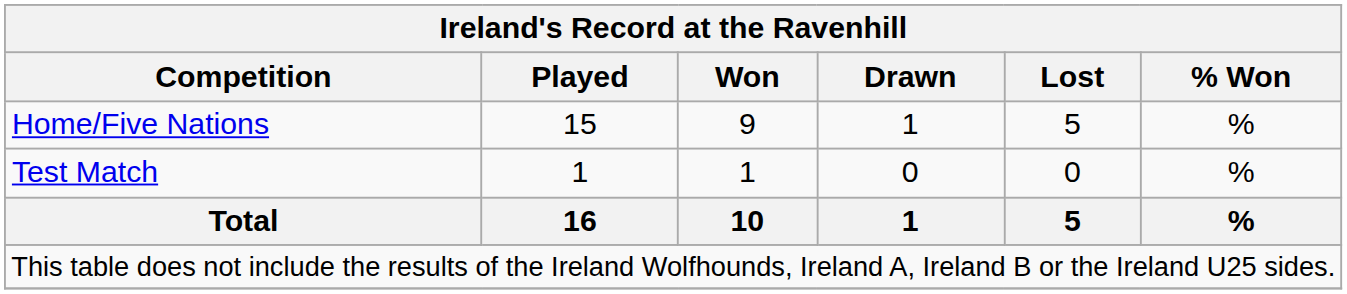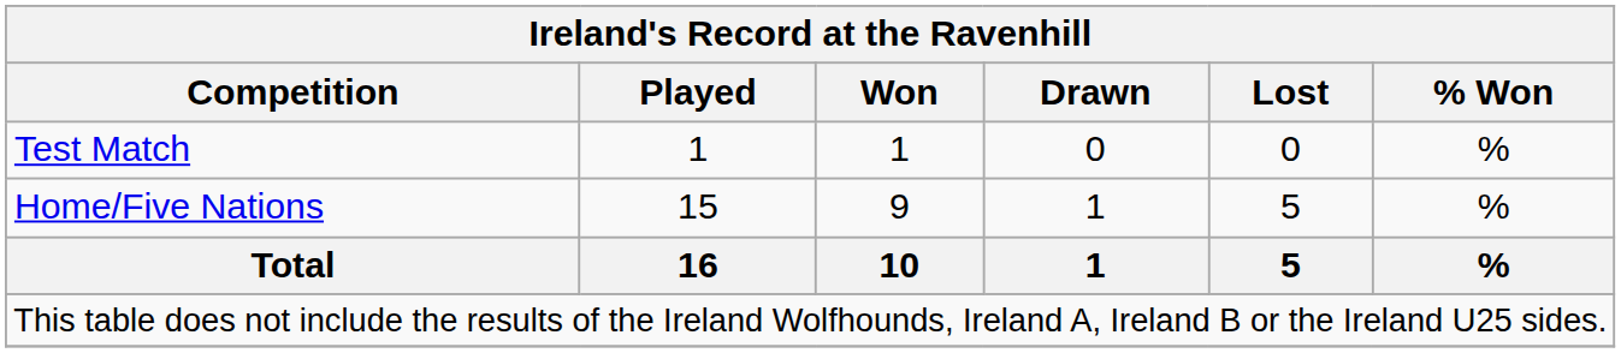rows swapped: Test Match <-> Home/Five Nations
